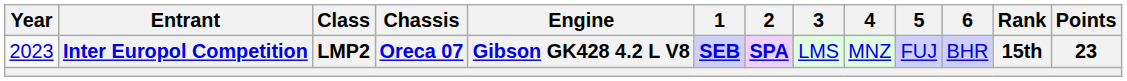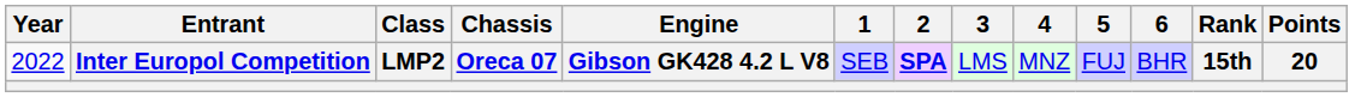Inter Europol Competition | Year: 2023 -> 2022
Inter Europol Competition | 1: bold -> normal
Inter Europol Competition | Points: 23 -> 20
